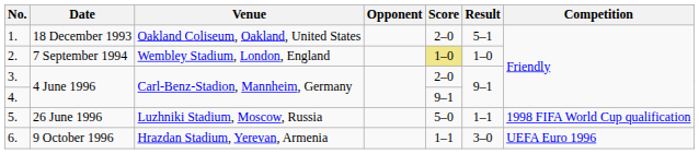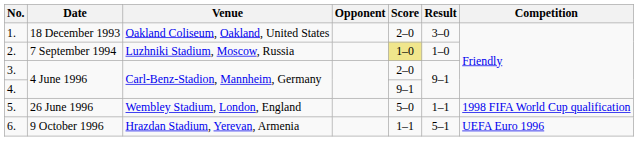1. | Result: 5–1 -> 3–0
2. | Venue: Wembley Stadium, London, England -> Luzhniki Stadium, Moscow, Russia
5. | Venue: Luzhniki Stadium, Moscow, Russia -> Wembley Stadium, London, England
6. | Result: 3–0 -> 5–1
